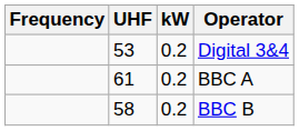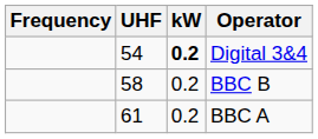Digital 3&4 | UHF: 53 -> 54
Digital 3&4 | kW: normal -> bold
rows swapped: BBC B <-> BBC A
